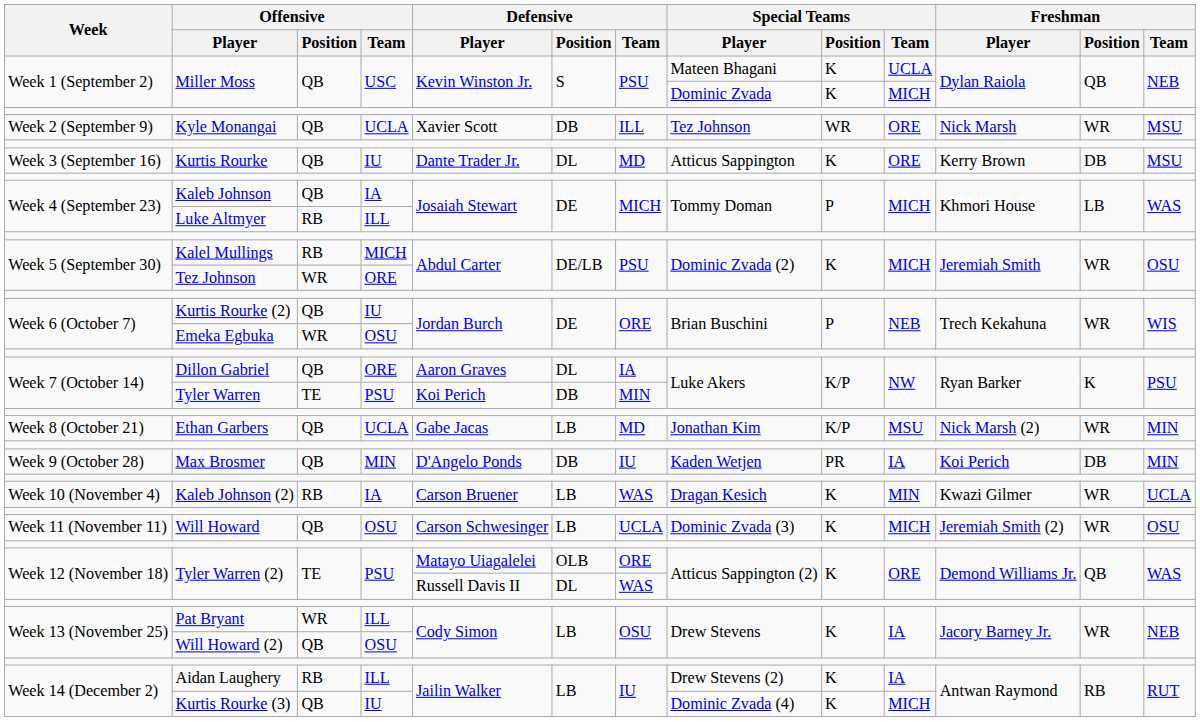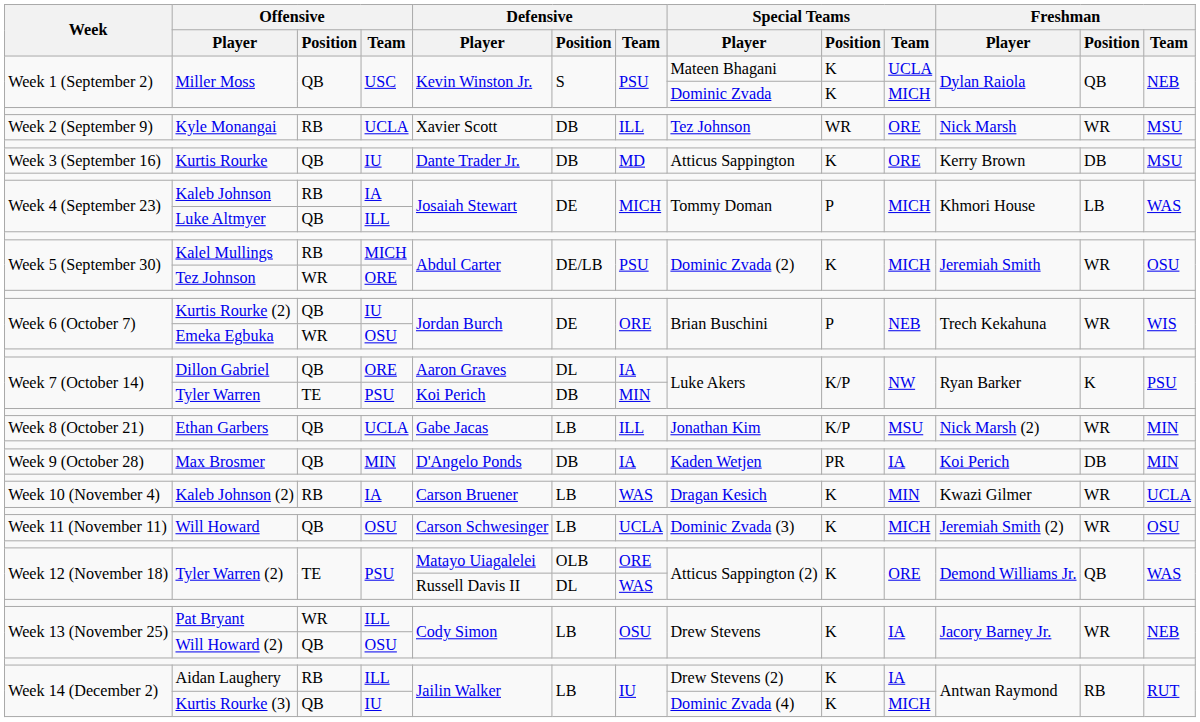Kyle Monangai | Offensive / Position: QB -> RB
Kurtis Rourke | Defensive / Position: DL -> DB
Kaleb Johnson | Offensive / Position: QB -> RB
Luke Altmyer | Offensive / Position: RB -> QB
Ethan Garbers | Defensive / Team: MD -> ILL
Max Brosmer | Defensive / Team: IU -> IA
